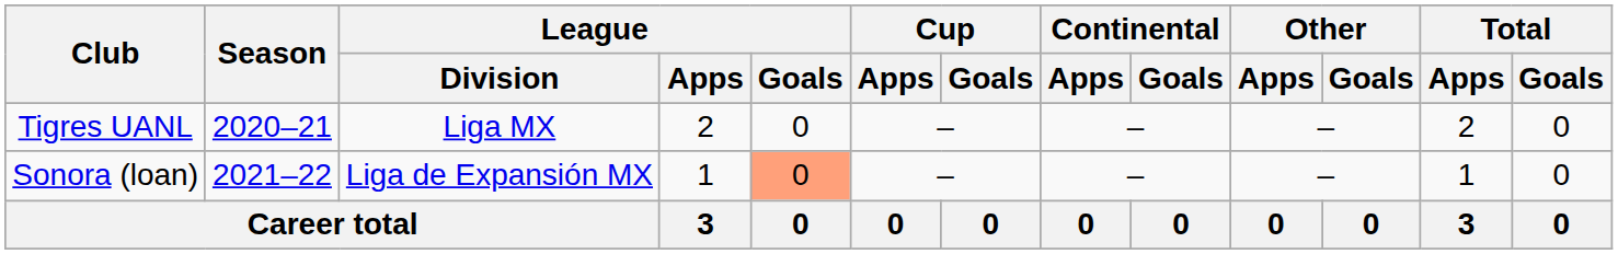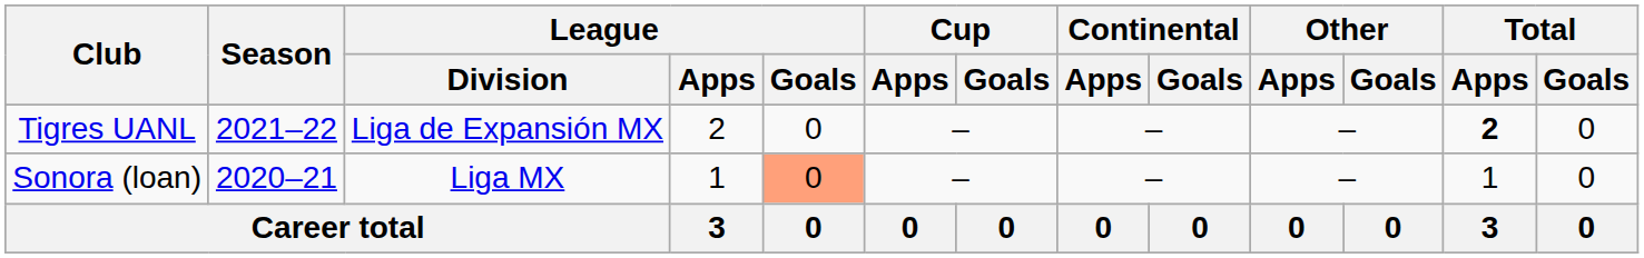Tigres UANL | Season: 2020–21 -> 2021–22
Tigres UANL | League / Division: Liga MX -> Liga de Expansión MX
Tigres UANL | Total / Apps: normal -> bold
Sonora (loan) | Season: 2021–22 -> 2020–21
Sonora (loan) | League / Division: Liga de Expansión MX -> Liga MX
